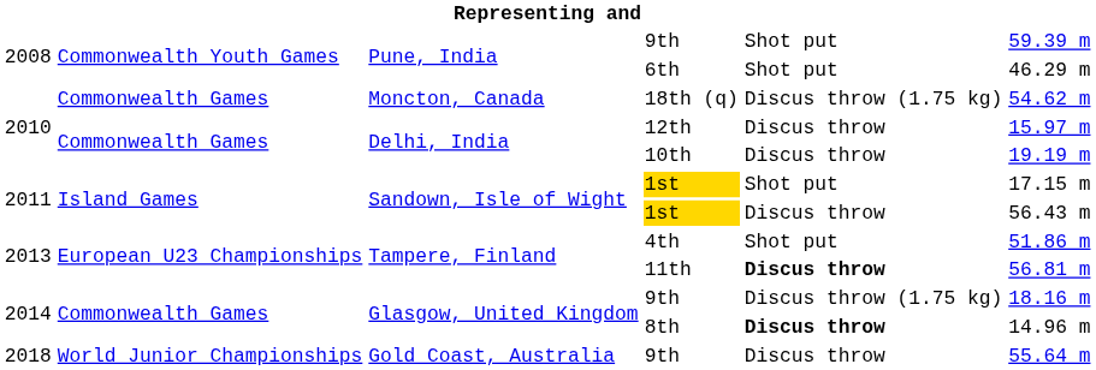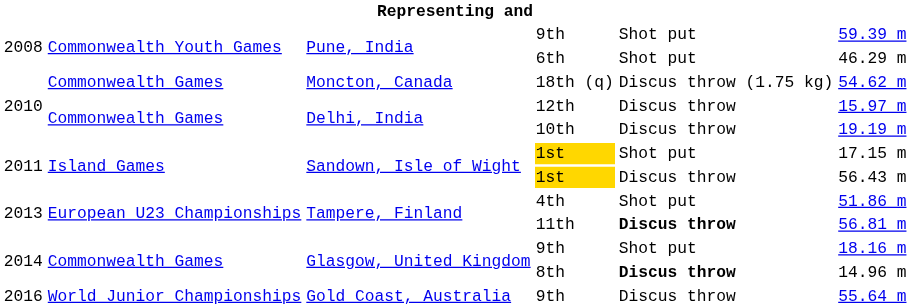Glasgow, United Kingdom / 9th | column 5: Discus throw (1.75 kg) -> Shot put
Gold Coast, Australia / 9th | column 1: 2018 -> 2016
